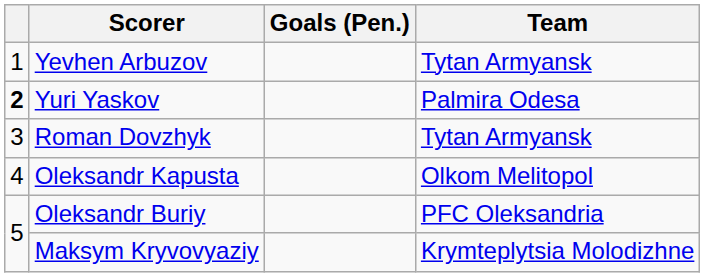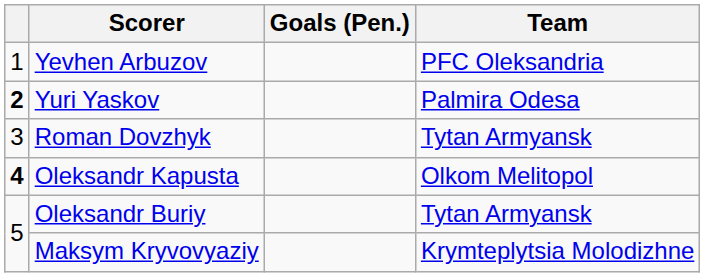Yevhen Arbuzov | Team: Tytan Armyansk -> PFC Oleksandria
Oleksandr Kapusta | column 1: normal -> bold
Oleksandr Buriy | Team: PFC Oleksandria -> Tytan Armyansk
